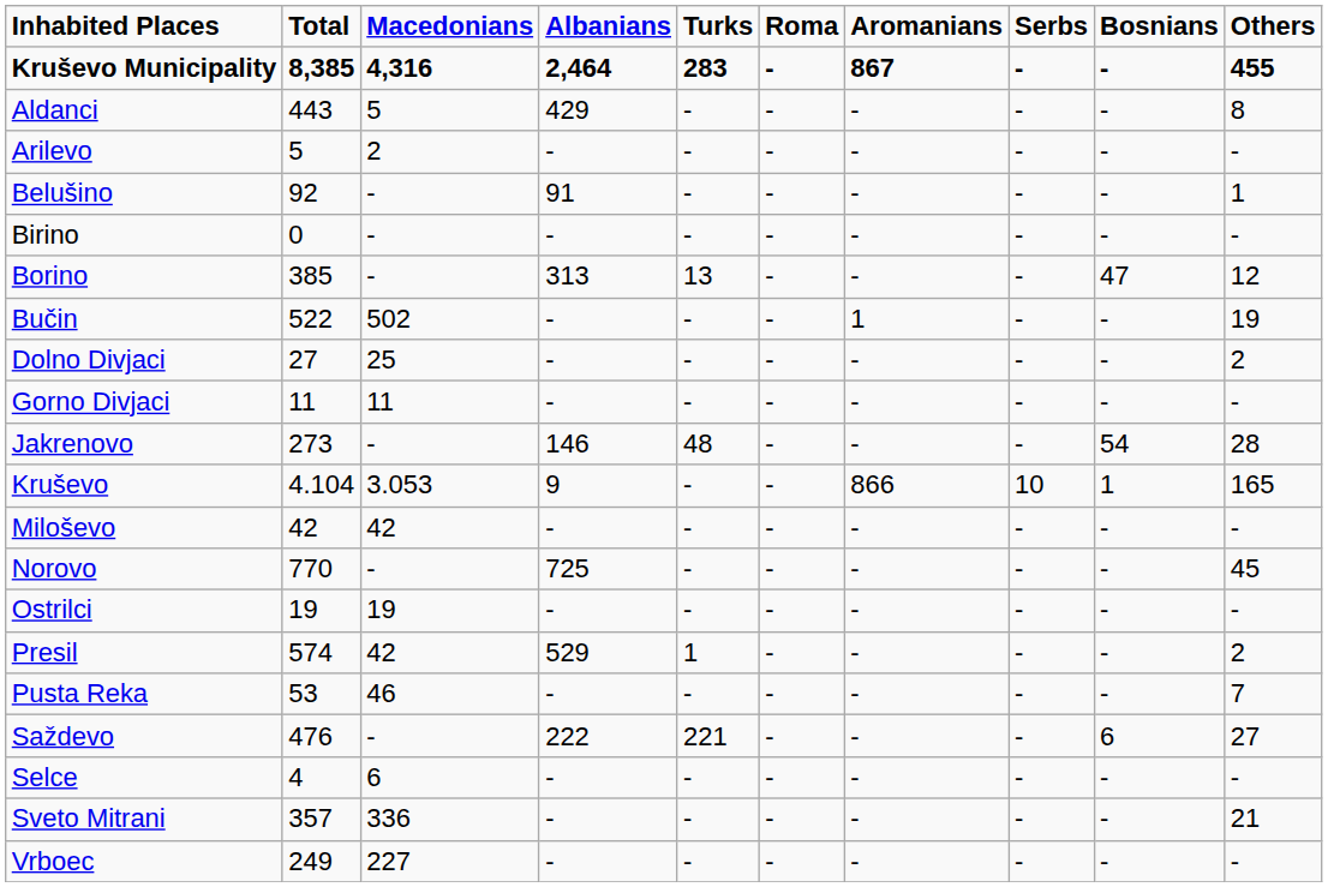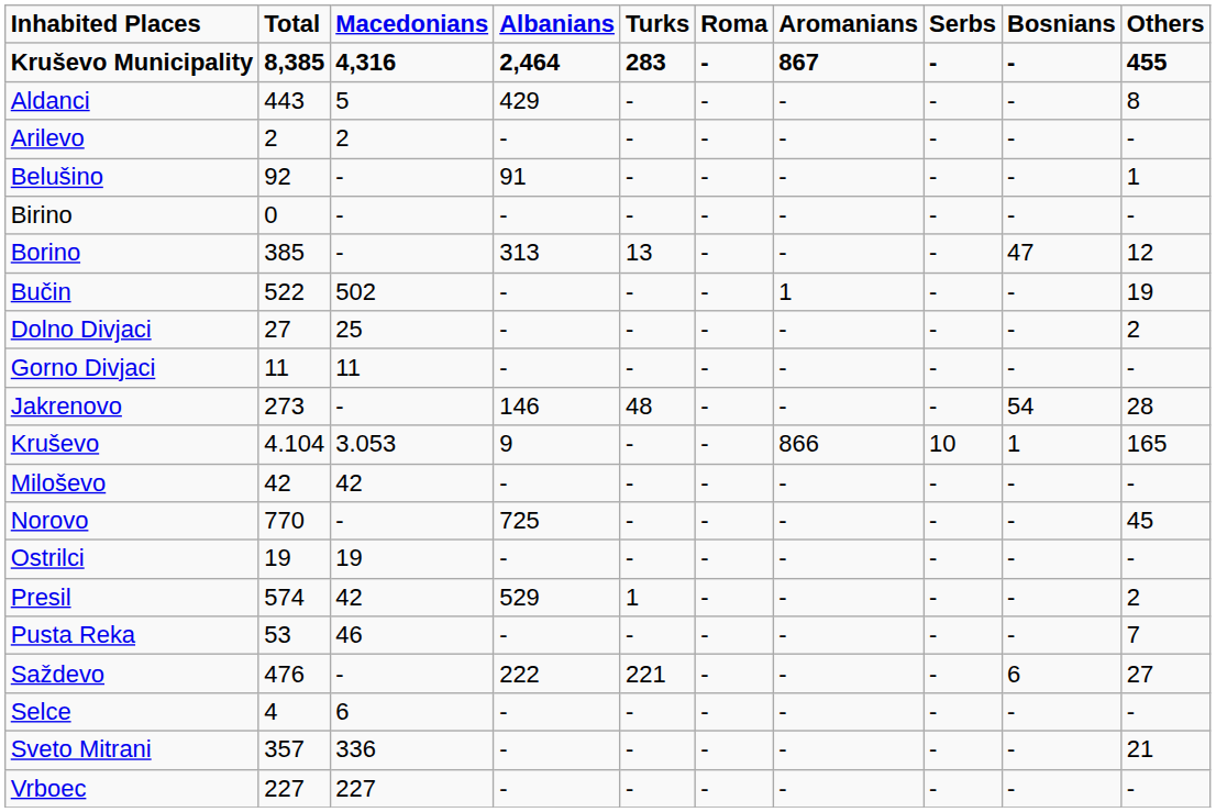Arilevo | Total: 5 -> 2
Vrboec | Total: 249 -> 227
